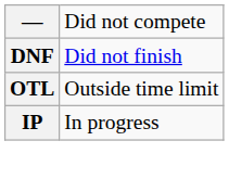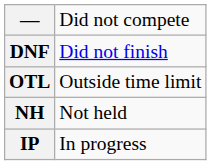+ row: NH | Not held
